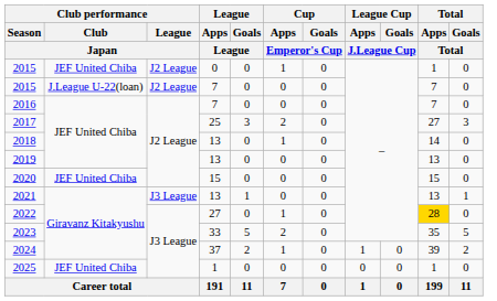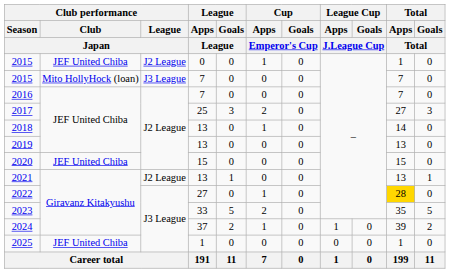2015 / 7 | Club performance / Club / Japan: J.League U-22(loan) -> Mito HollyHock (loan)
2015 / 7 | Club performance / League / Japan: J2 League -> J3 League
2021 | Club performance / League / Japan: J3 League -> J2 League
